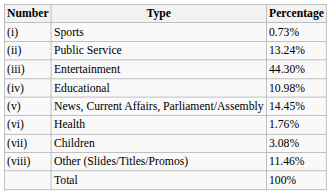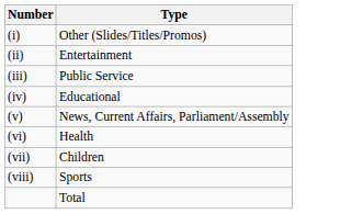- column: Percentage | 0.73% | 13.24% | 44.30% | 10.98% | 14.45% | 1.76% | 3.08% | 11.46% | 100%
(i) | Type: Sports -> Other (Slides/Titles/Promos)
(ii) | Type: Public Service -> Entertainment
(iii) | Type: Entertainment -> Public Service
(viii) | Type: Other (Slides/Titles/Promos) -> Sports
